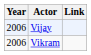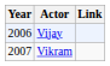Vikram | Year: 2006 -> 2007
